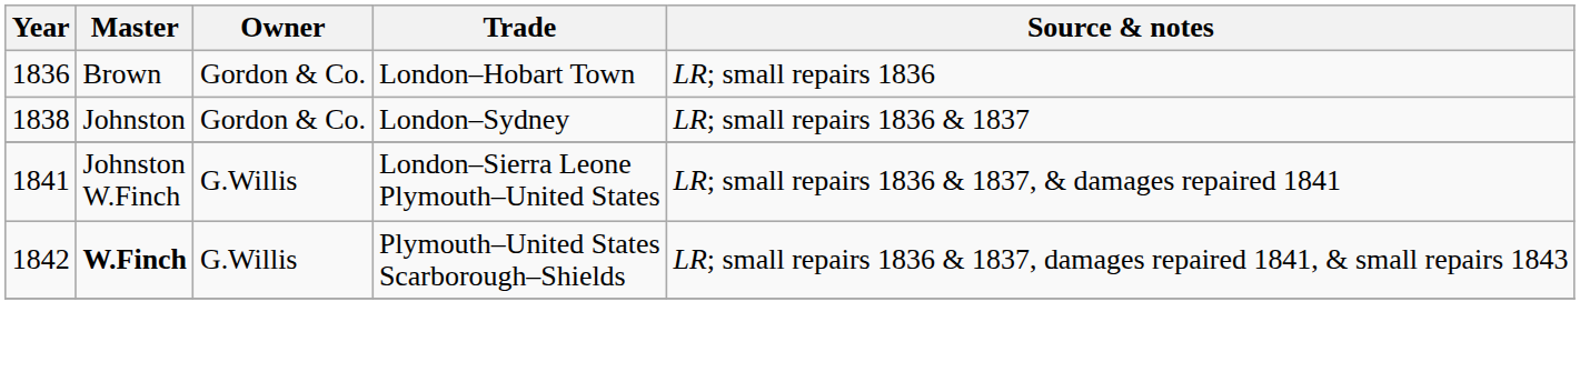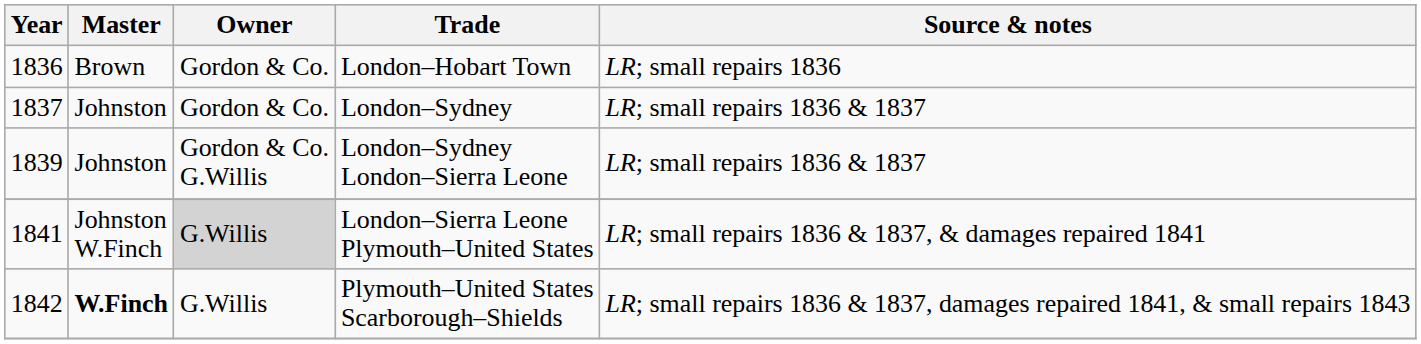London–Sydney | Year: 1838 -> 1837
+ row: 1839 | Johnston | Gordon & Co. G.Willis | London–Sydney London–Sierra Leone | LR; small repairs 1836 & 1837
London–Sierra Leone Plymouth–United States | Owner: no background -> lightgrey background
